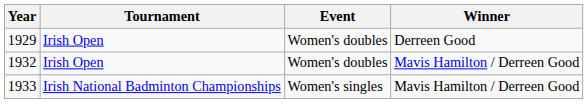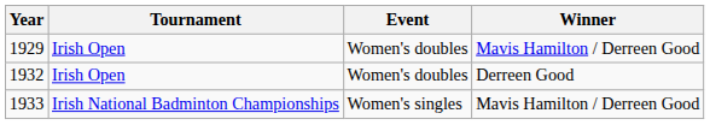1929 | Winner: Derreen Good -> Mavis Hamilton / Derreen Good
1932 | Winner: Mavis Hamilton / Derreen Good -> Derreen Good
